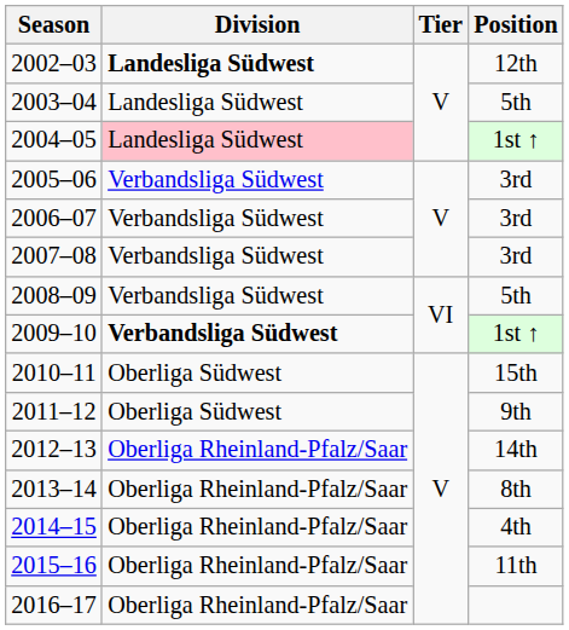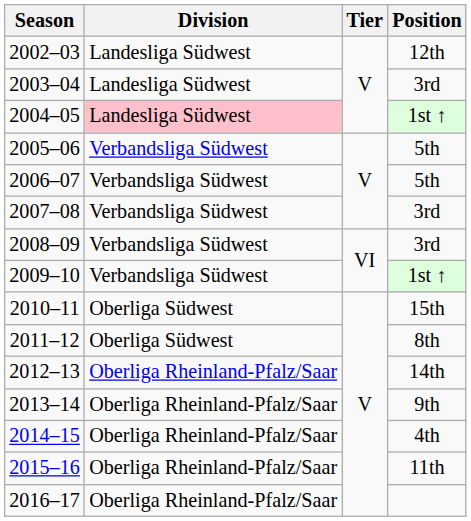2002–03 | Division: bold -> normal
2003–04 | Position: 5th -> 3rd
2005–06 | Position: 3rd -> 5th
2006–07 | Position: 3rd -> 5th
2008–09 | Position: 5th -> 3rd
2009–10 | Division: bold -> normal
2011–12 | Position: 9th -> 8th
2013–14 | Position: 8th -> 9th
